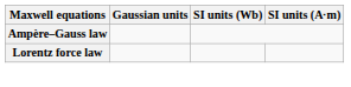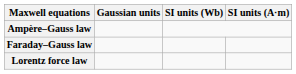+ row: Faraday–Gauss law
